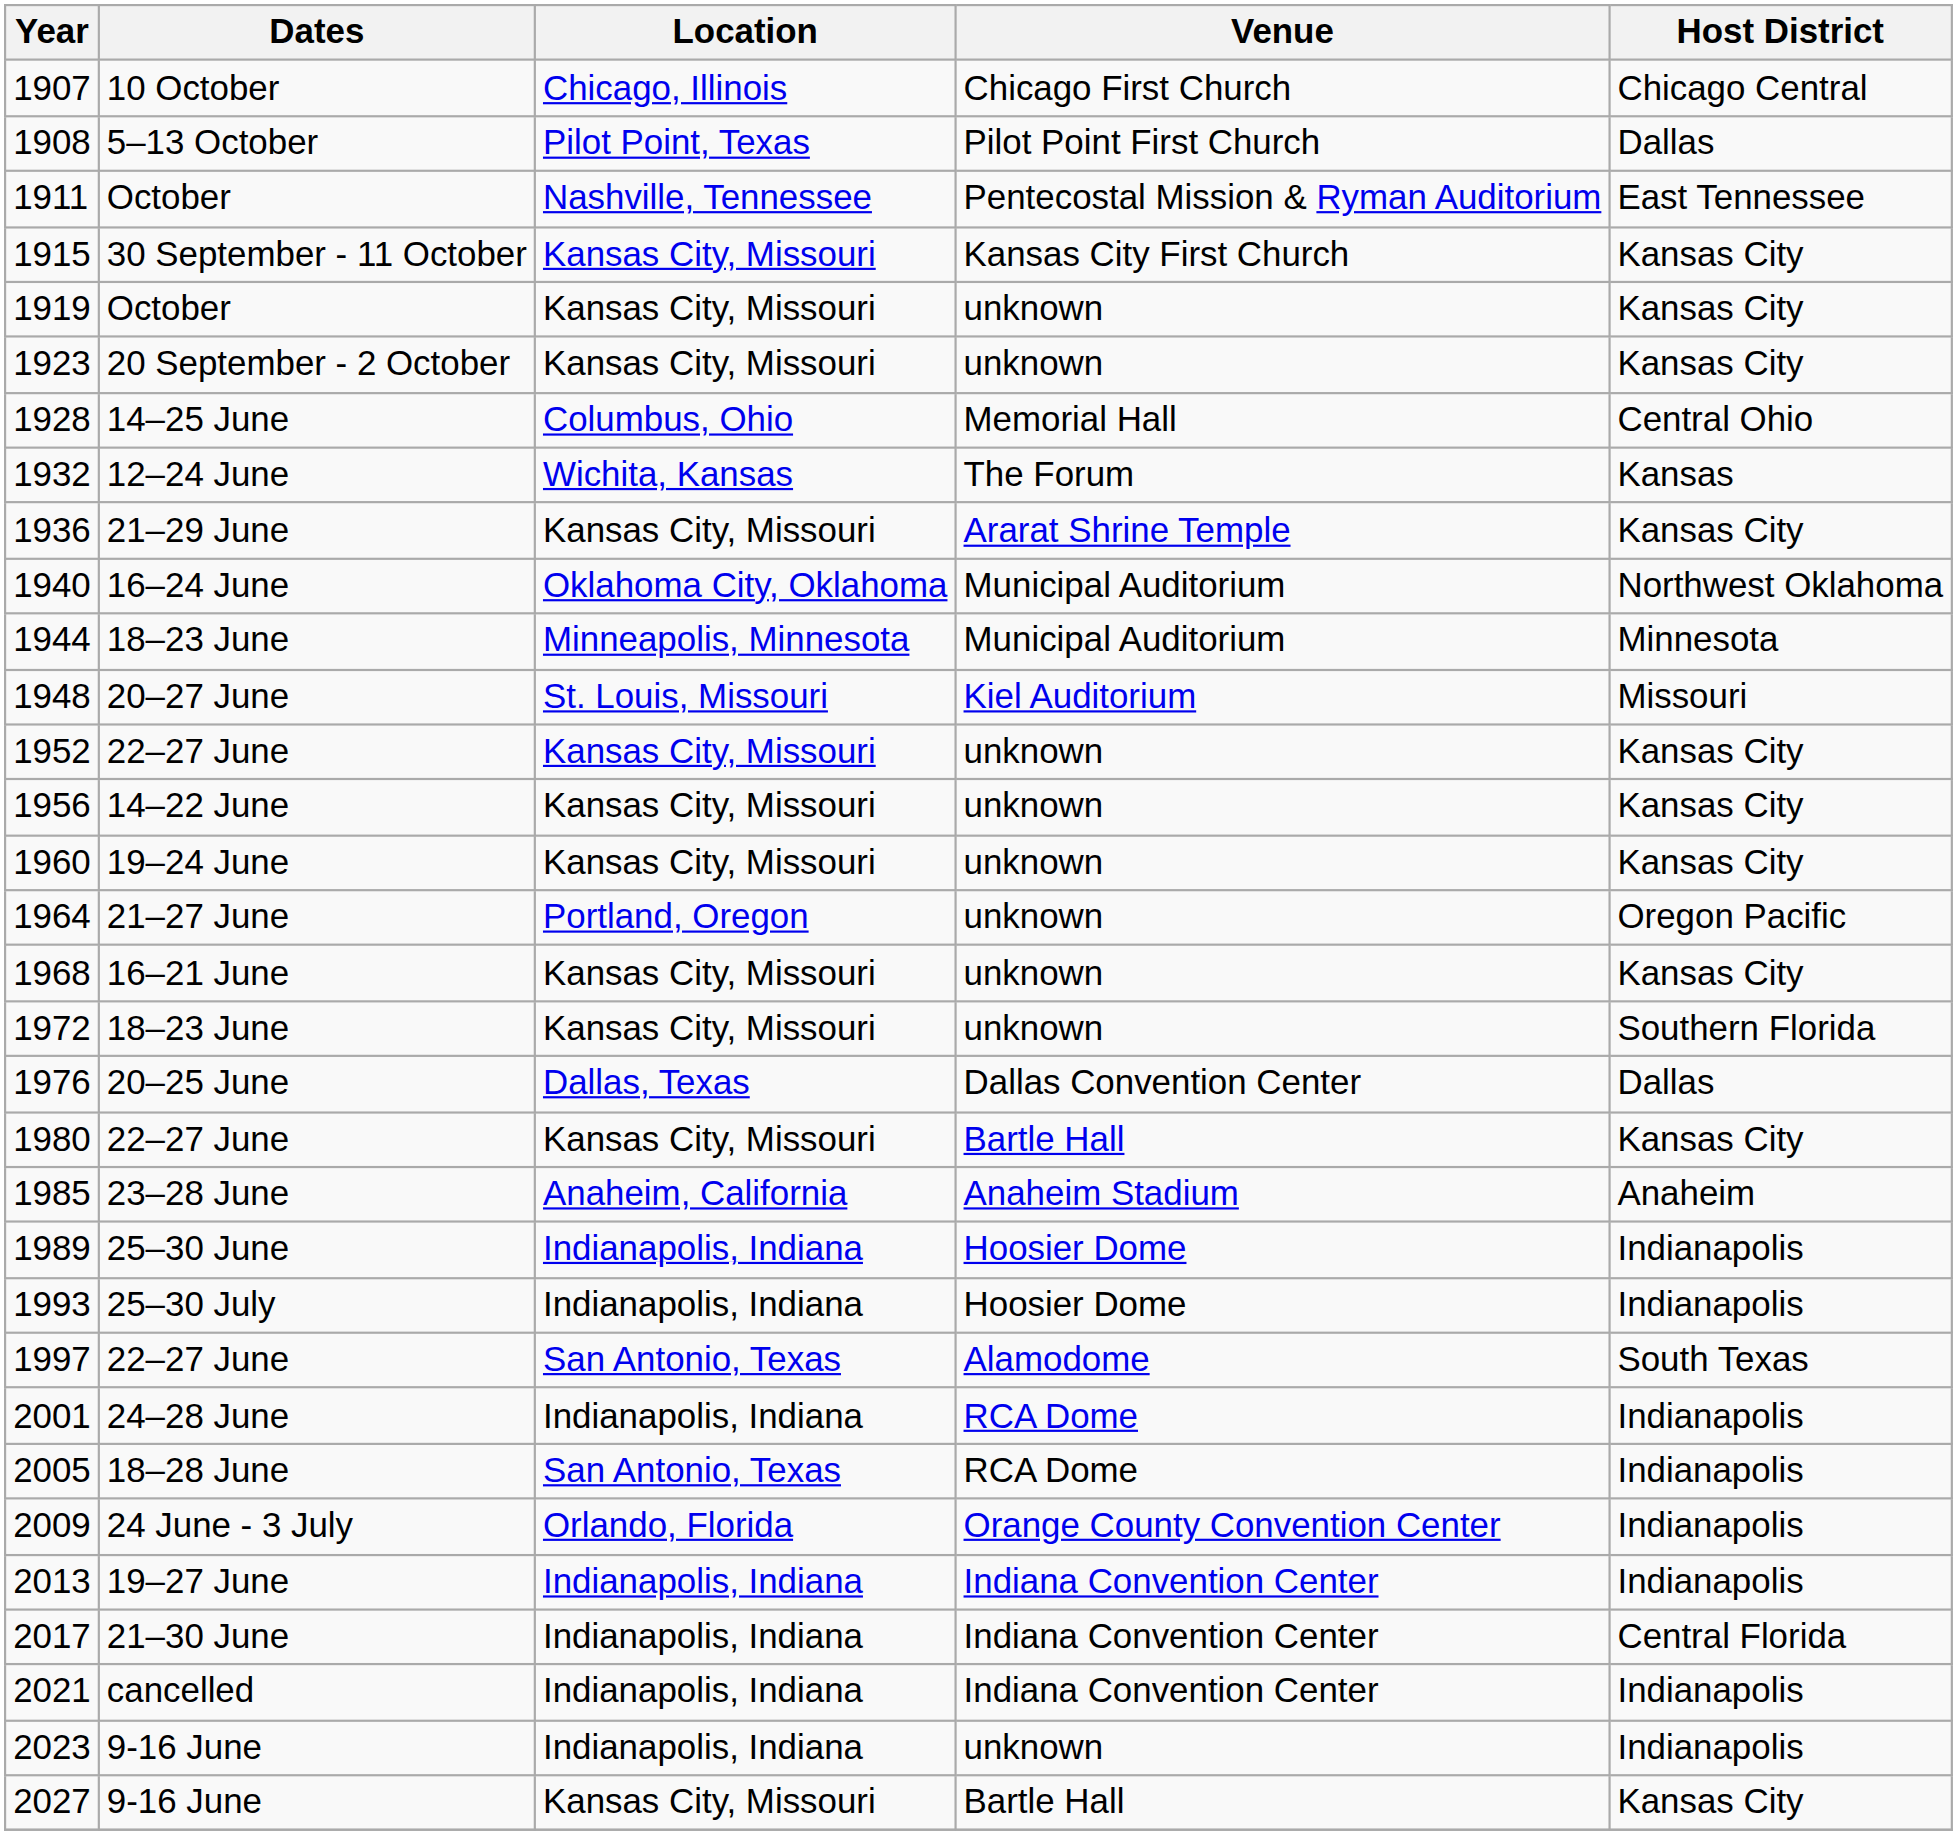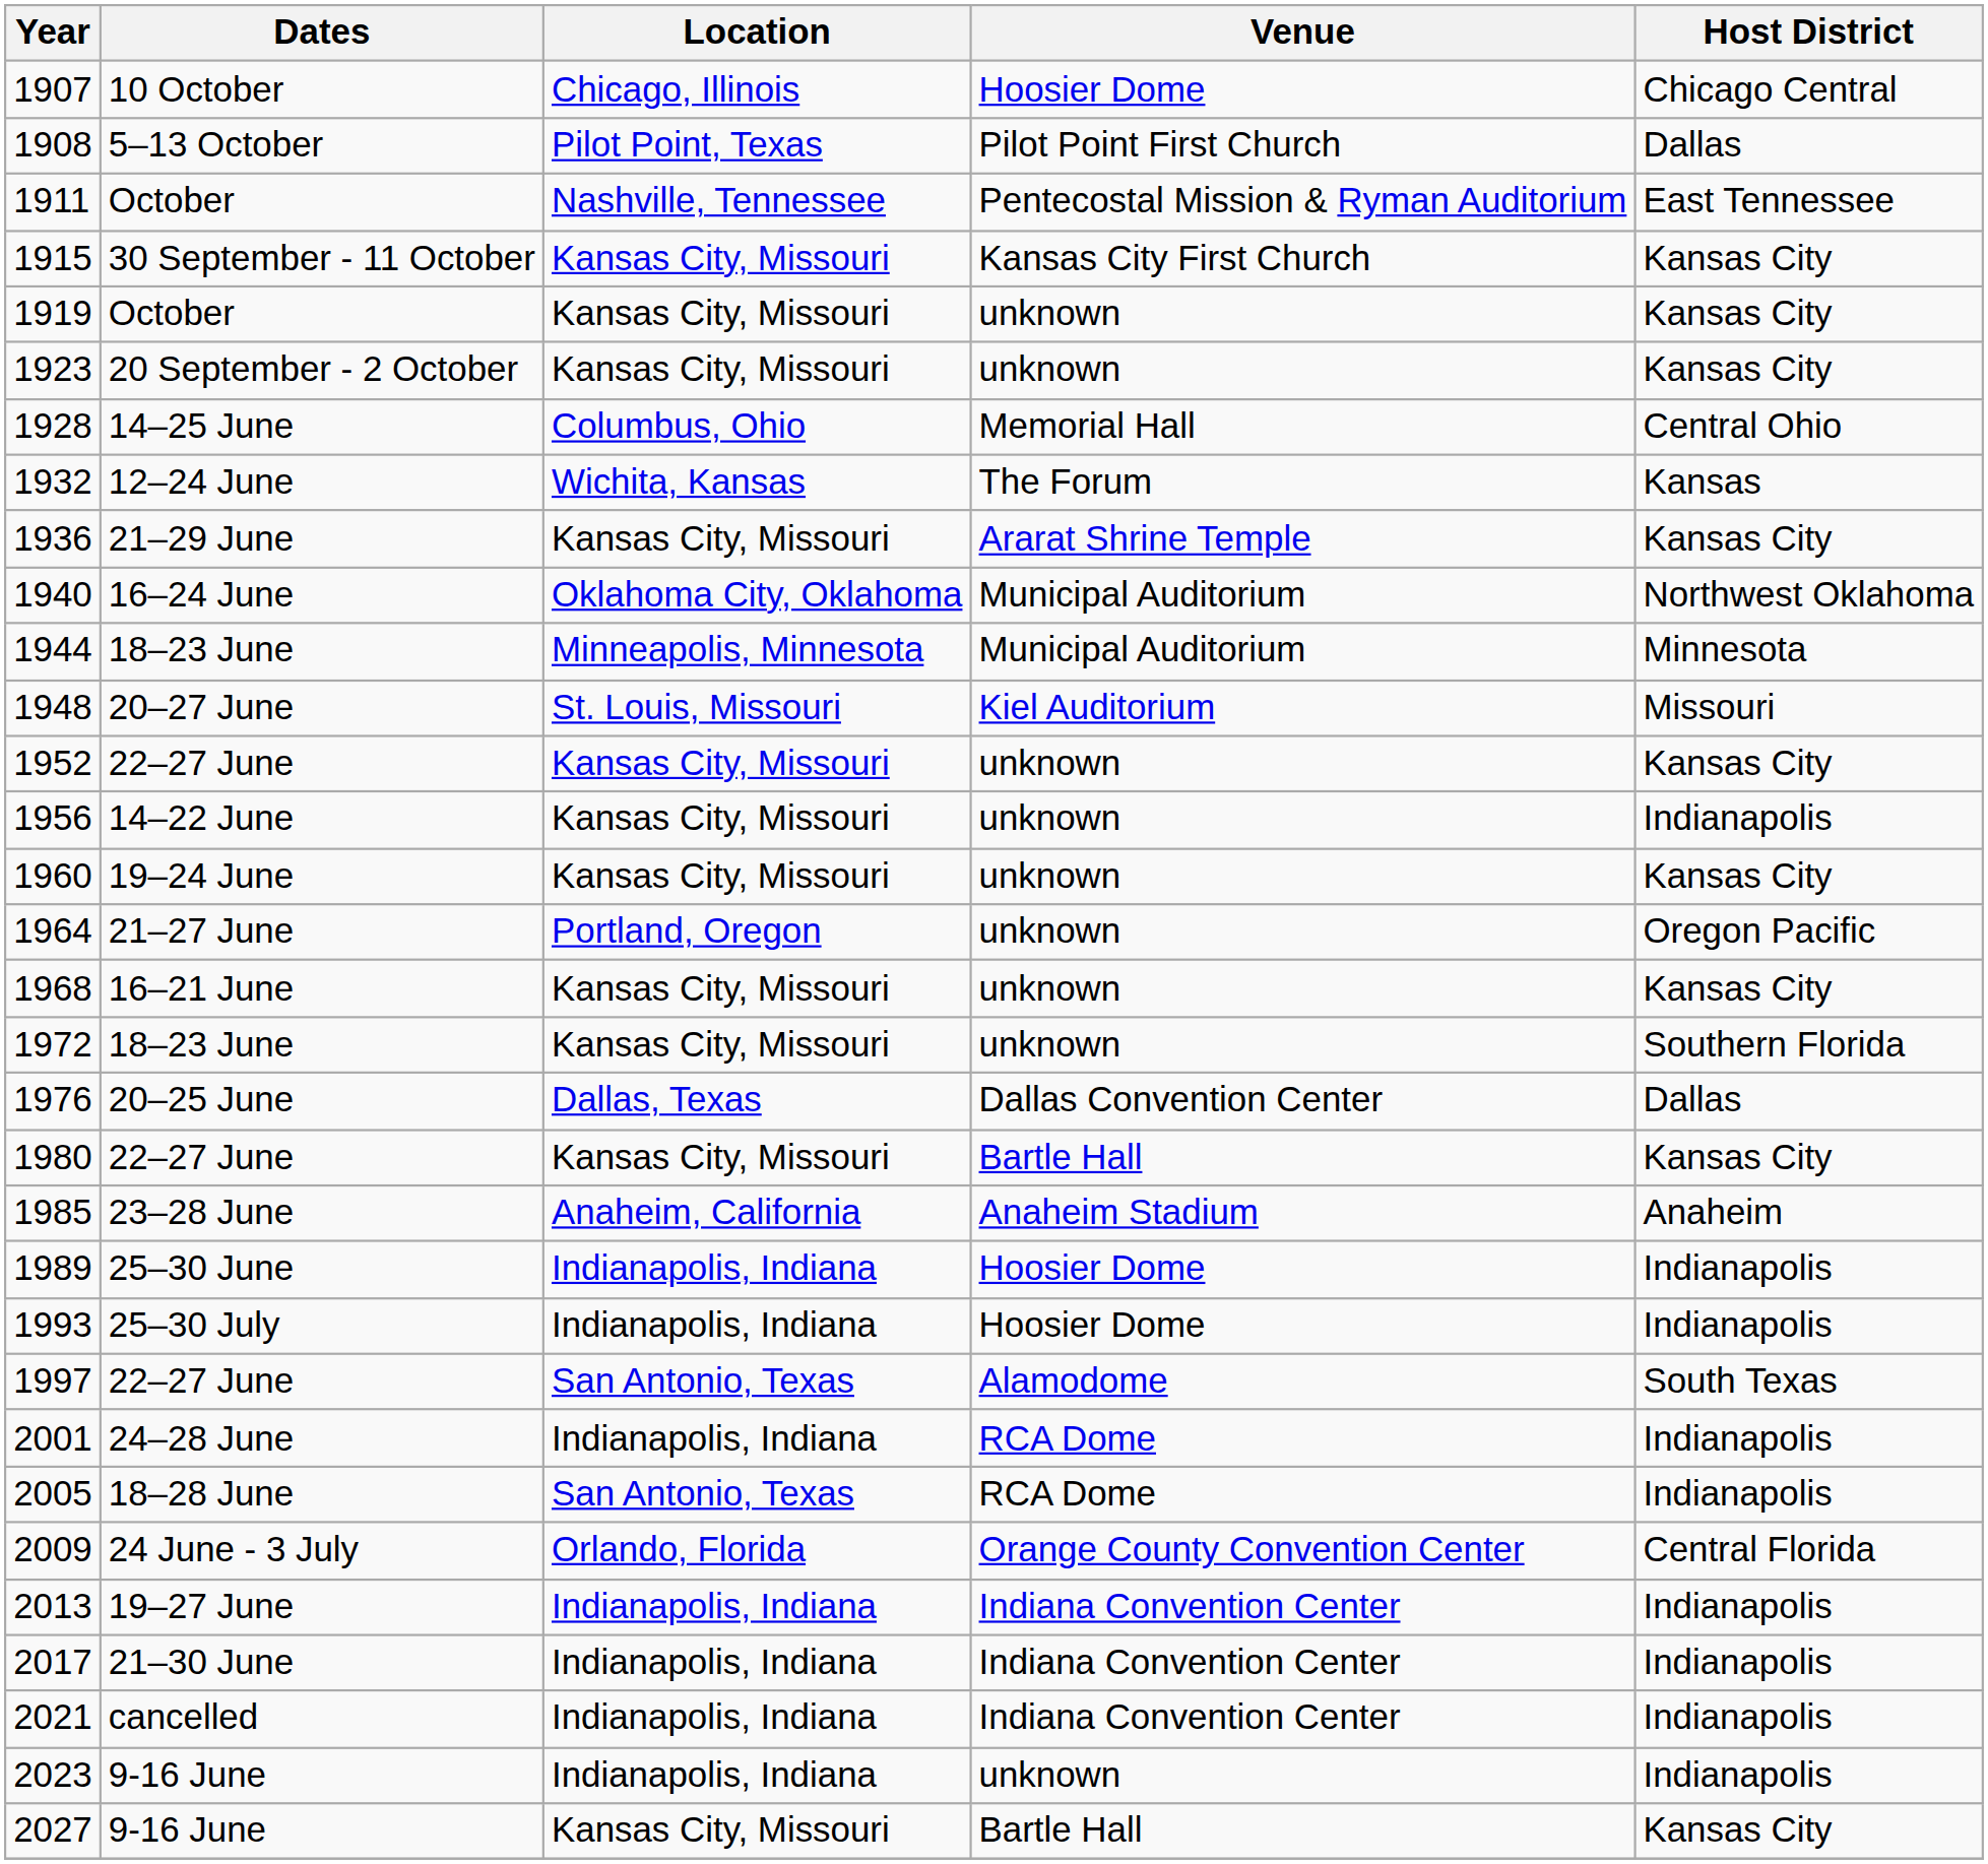1907 | Venue: Chicago First Church -> Hoosier Dome
1956 | Host District: Kansas City -> Indianapolis
2009 | Host District: Indianapolis -> Central Florida
2017 | Host District: Central Florida -> Indianapolis
